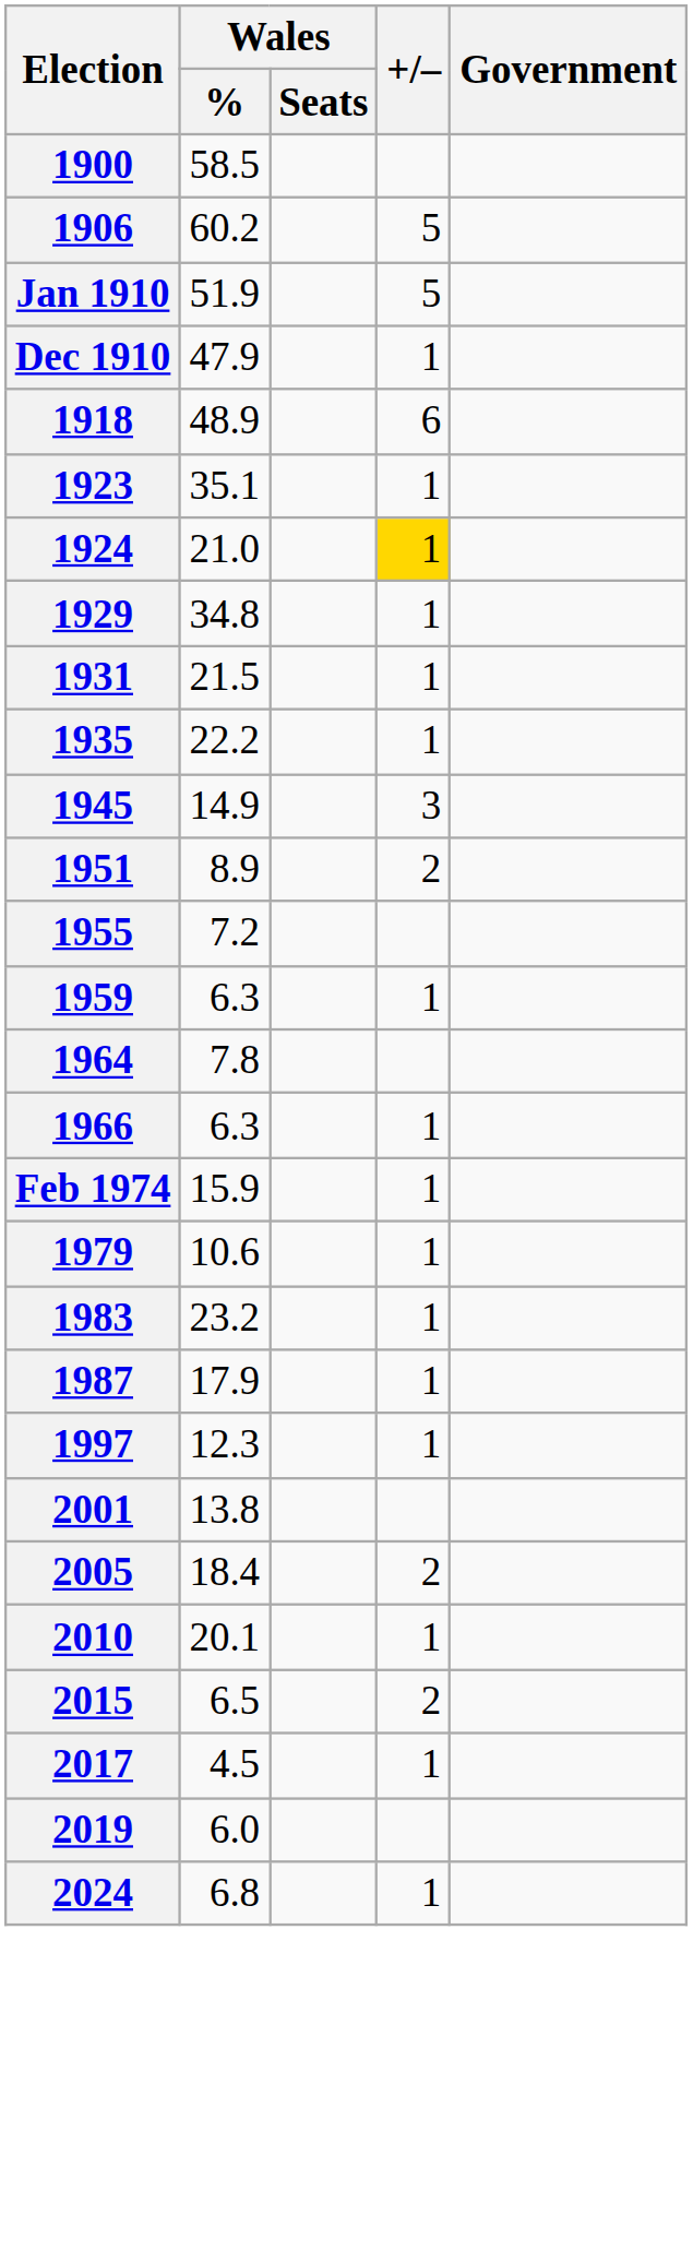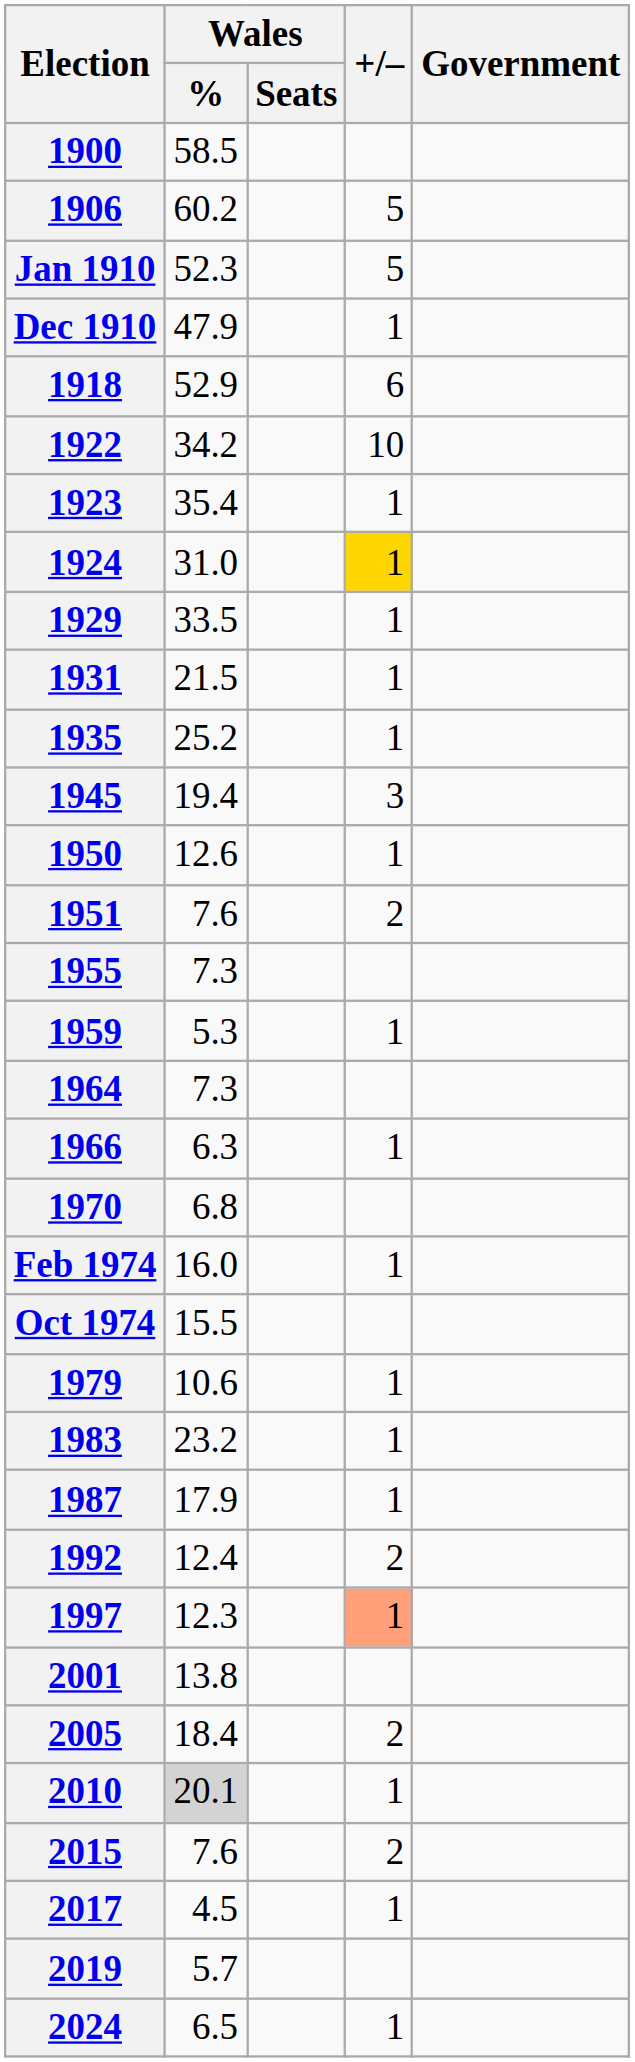Jan 1910 | Wales / %: 51.9 -> 52.3
1918 | Wales / %: 48.9 -> 52.9
+ row: 1922 | 34.2 | 10
1923 | Wales / %: 35.1 -> 35.4
1924 | Wales / %: 21.0 -> 31.0
1929 | Wales / %: 34.8 -> 33.5
1935 | Wales / %: 22.2 -> 25.2
1945 | Wales / %: 14.9 -> 19.4
+ row: 1950 | 12.6 | 1
1951 | Wales / %: 8.9 -> 7.6
1955 | Wales / %: 7.2 -> 7.3
1959 | Wales / %: 6.3 -> 5.3
1964 | Wales / %: 7.8 -> 7.3
+ row: 1970 | 6.8
Feb 1974 | Wales / %: 15.9 -> 16.0
+ row: Oct 1974 | 15.5
+ row: 1992 | 12.4 | 2
1997 | +/–: no background -> lightsalmon background
2010 | Wales / %: no background -> lightgrey background
2015 | Wales / %: 6.5 -> 7.6
2019 | Wales / %: 6.0 -> 5.7
2024 | Wales / %: 6.8 -> 6.5
